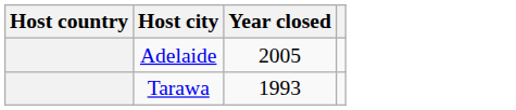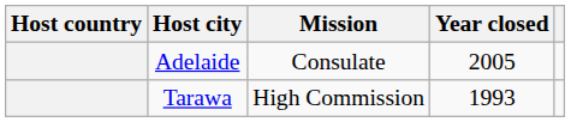+ column: Mission | Consulate | High Commission
